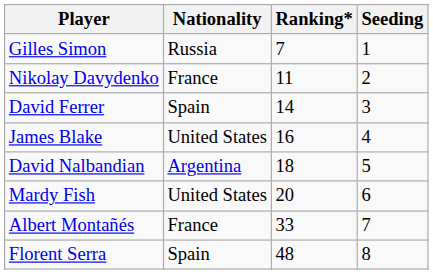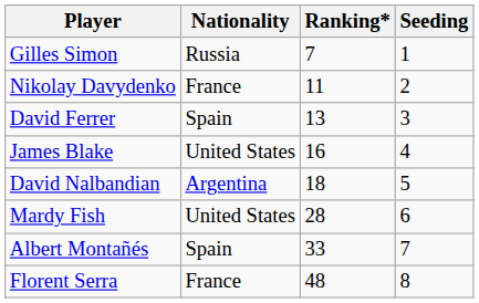David Ferrer | Ranking*: 14 -> 13
Mardy Fish | Ranking*: 20 -> 28
Albert Montañés | Nationality: France -> Spain
Florent Serra | Nationality: Spain -> France
